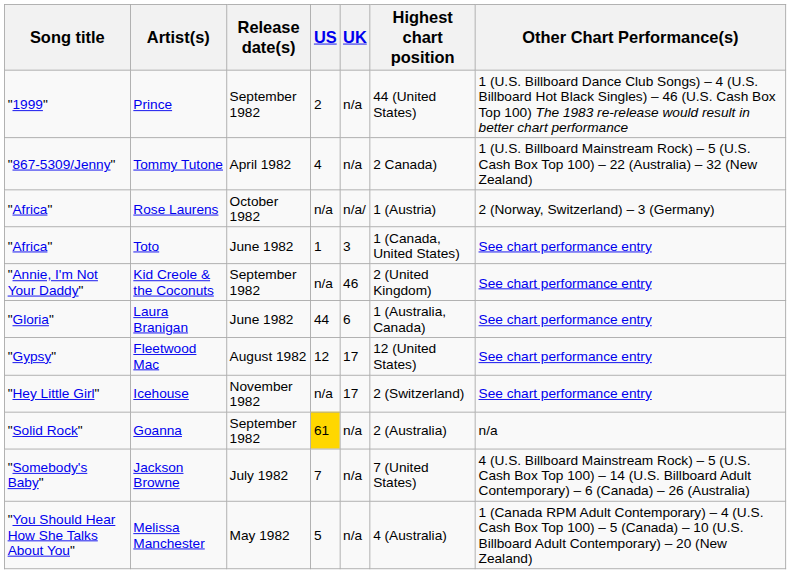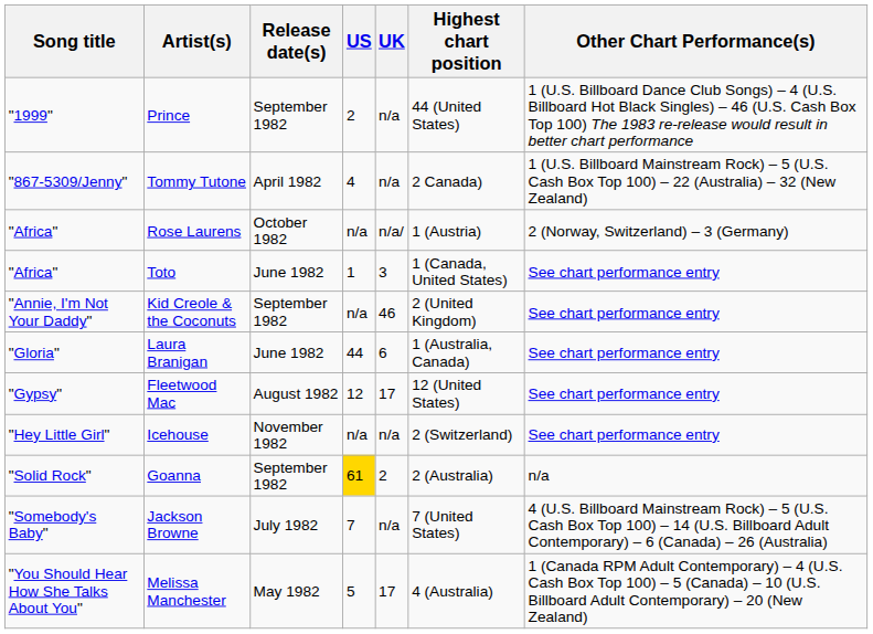Icehouse | UK: 17 -> n/a
Goanna | UK: n/a -> 2
Melissa Manchester | UK: n/a -> 17
